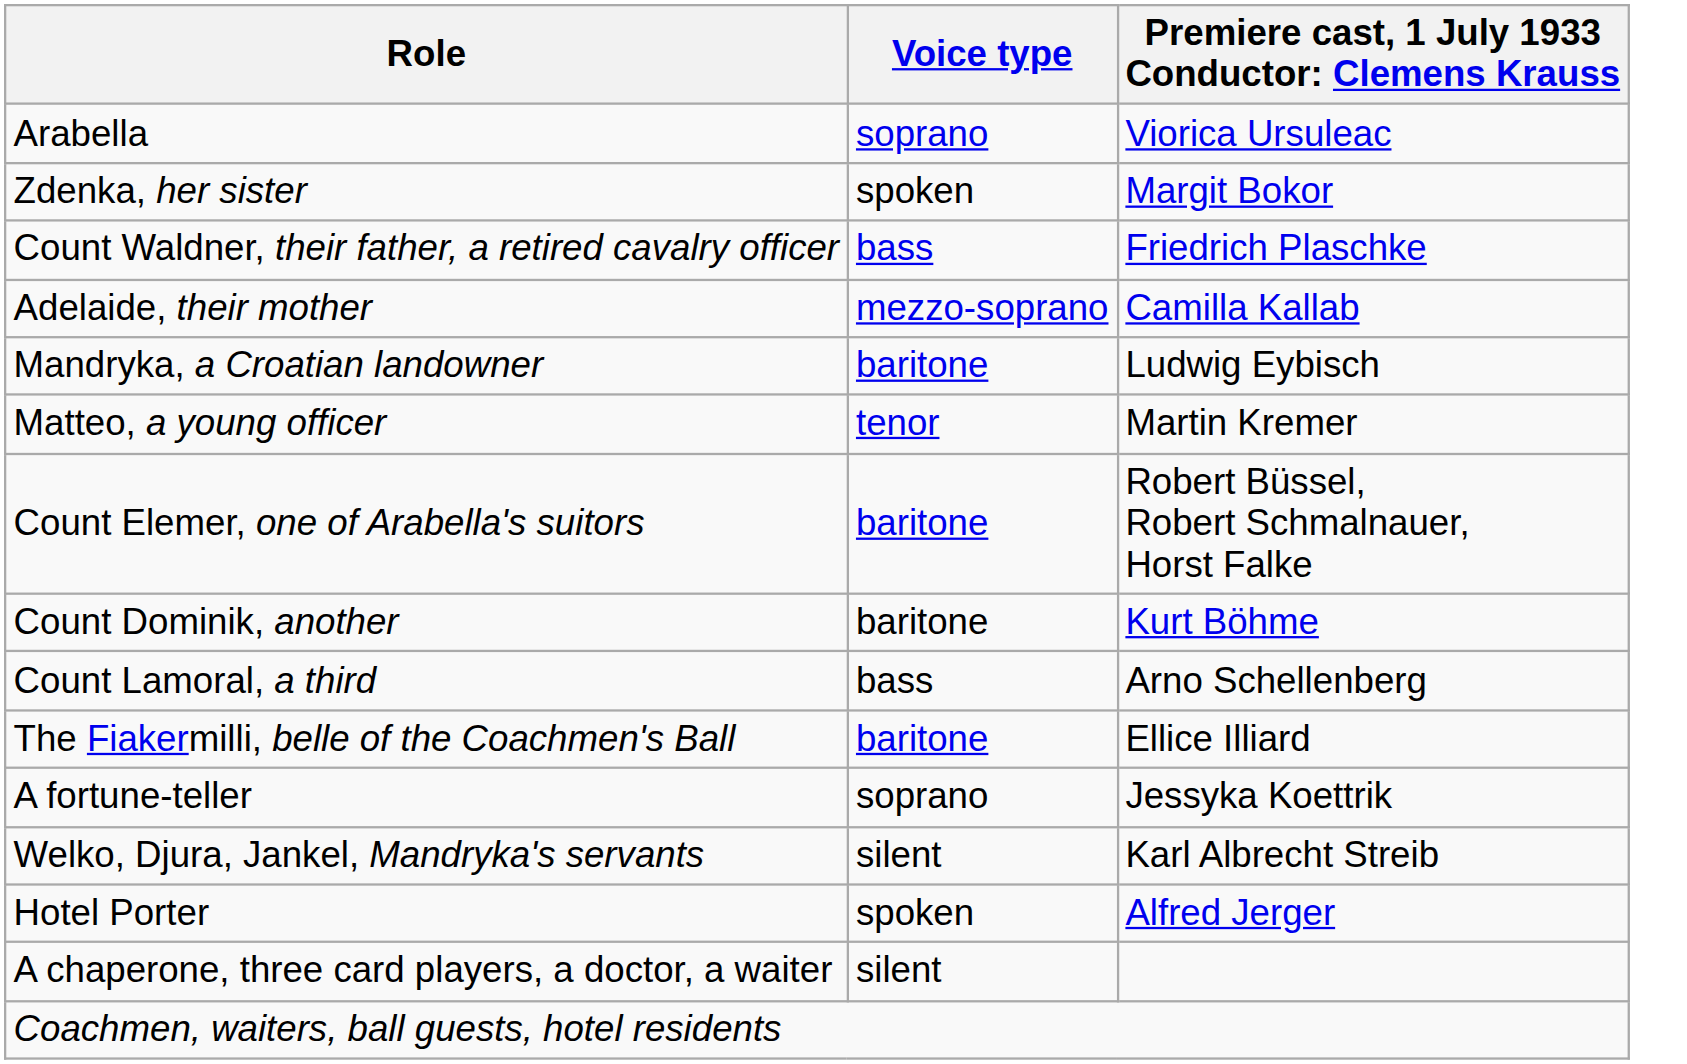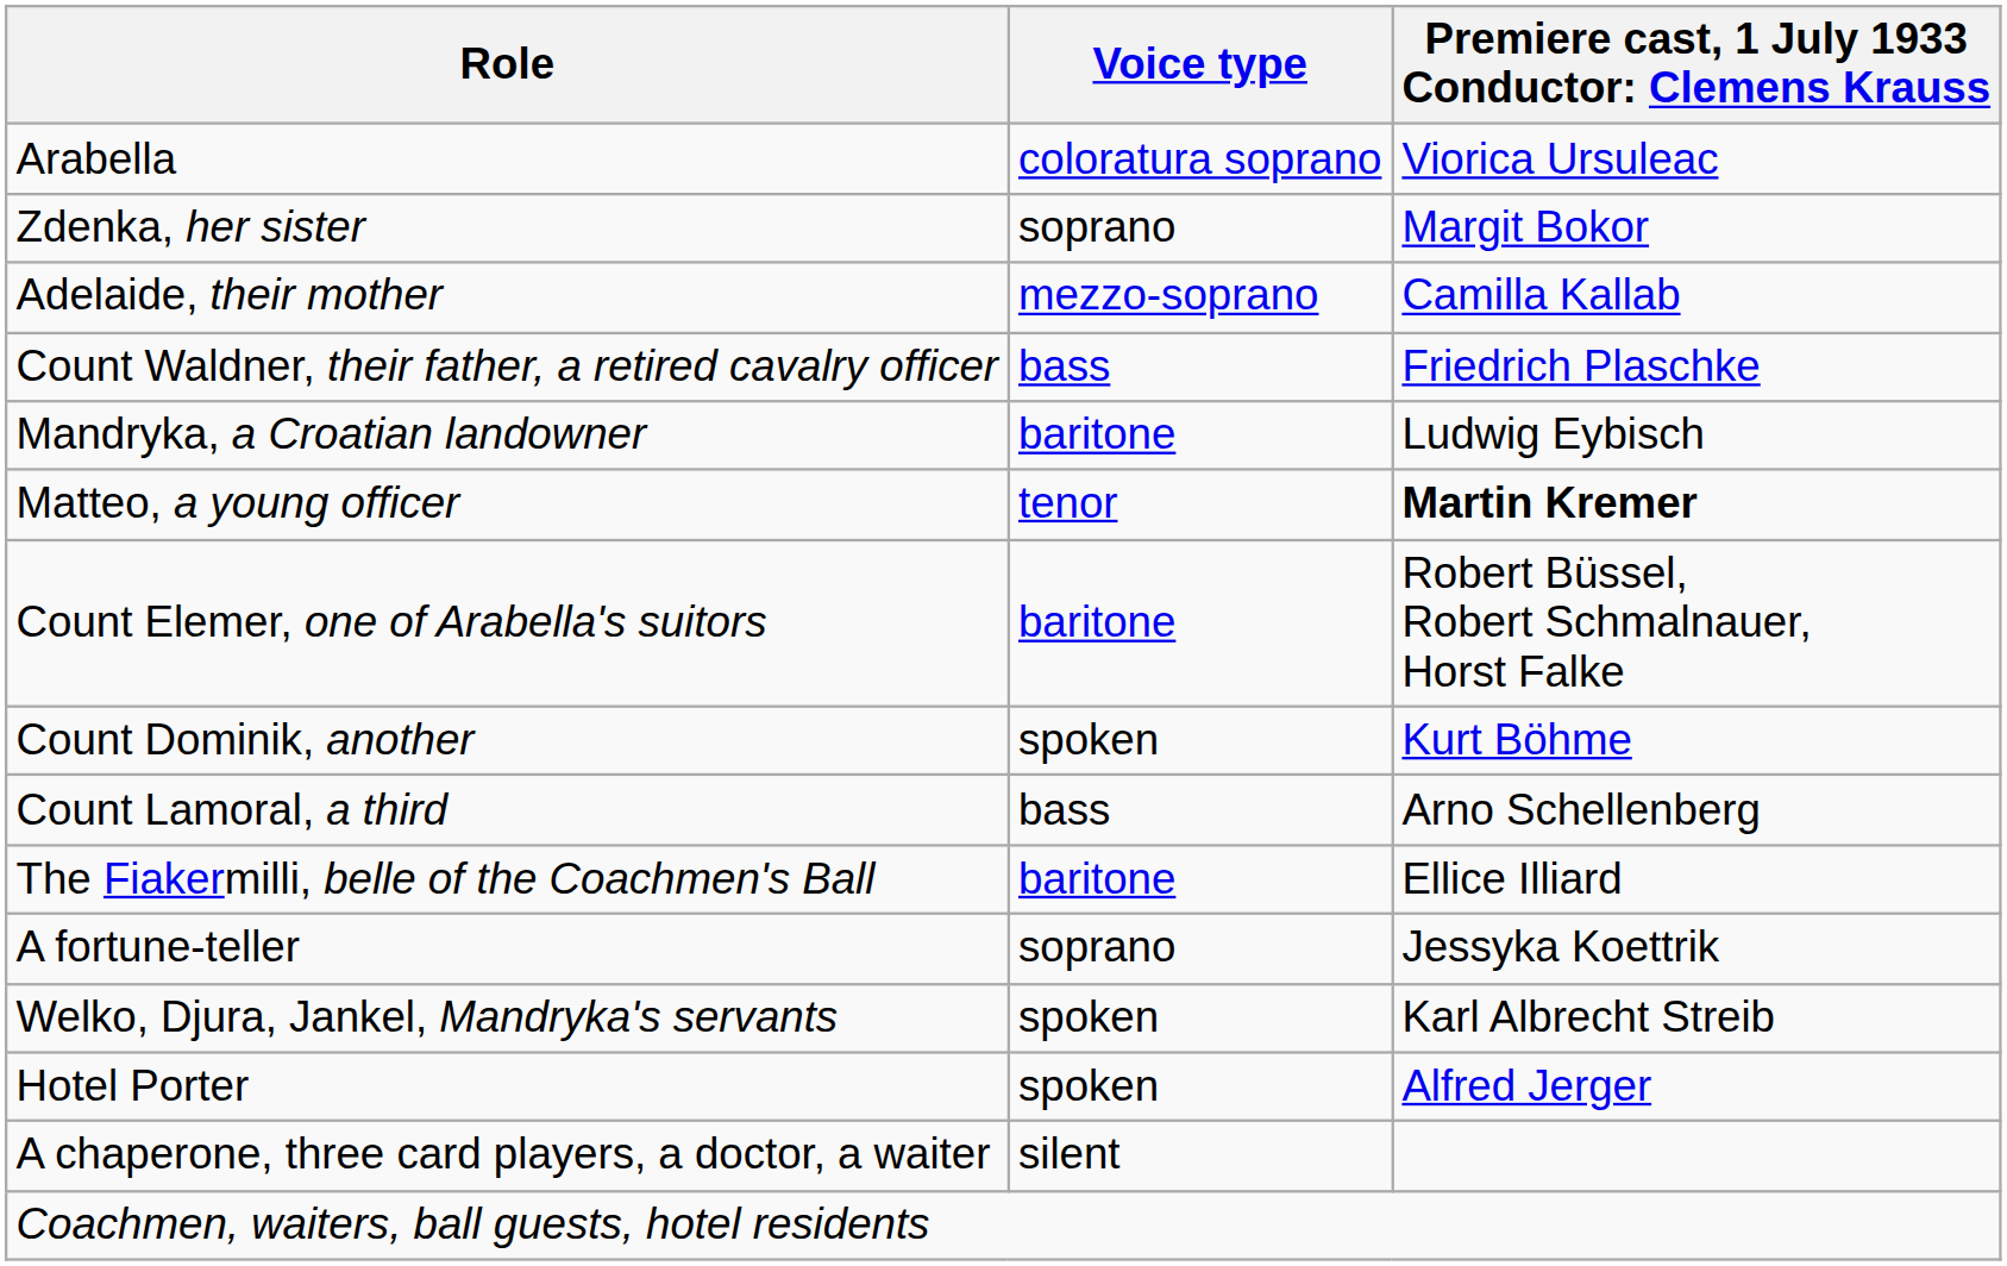Arabella | Voice type: soprano -> coloratura soprano
Zdenka, her sister | Voice type: spoken -> soprano
rows swapped: Count Waldner, their father, a retired cavalry officer <-> Adelaide, their mother
Matteo, a young officer | column 3: normal -> bold
Count Dominik, another | Voice type: baritone -> spoken
Welko, Djura, Jankel, Mandryka's servants | Voice type: silent -> spoken
